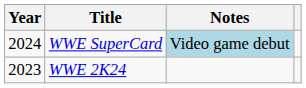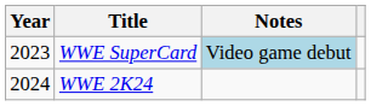WWE SuperCard | Year: 2024 -> 2023
WWE 2K24 | Year: 2023 -> 2024
